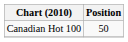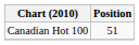Canadian Hot 100 | Position: 50 -> 51
